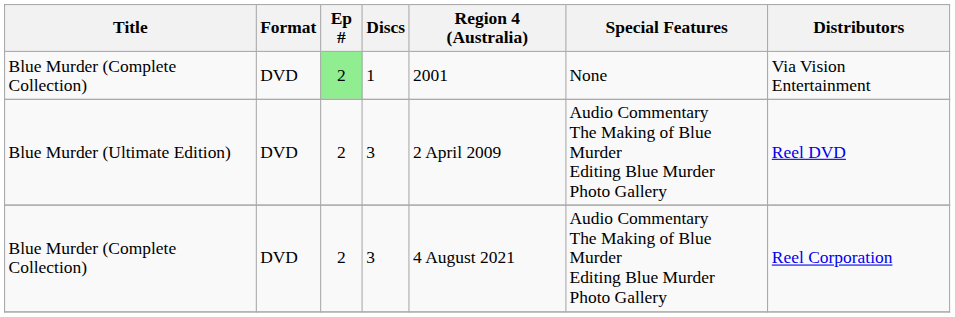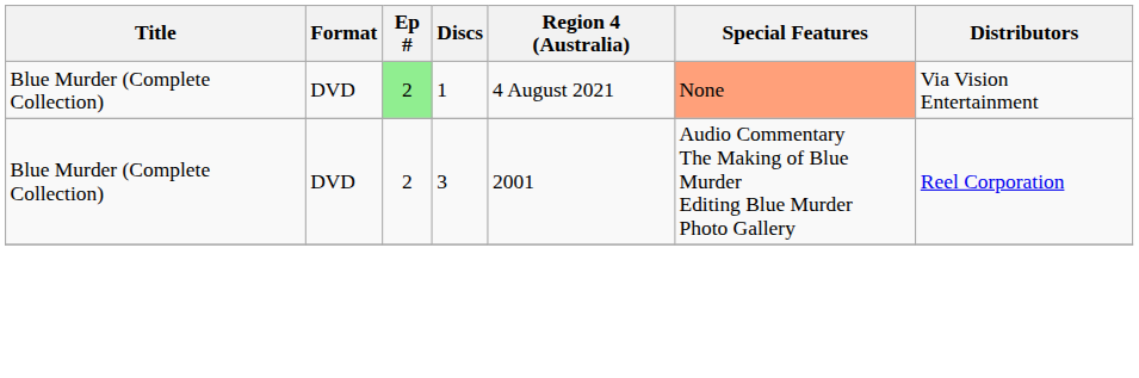Blue Murder (Complete Collection) / 1 | Region 4 (Australia): 2001 -> 4 August 2021
Blue Murder (Complete Collection) / 1 | Special Features: no background -> lightsalmon background
- row: Blue Murder (Ultimate Edition) | DVD | 2 | 3 | 2 April 2009 | Audio Commentary The Making of Blue Murder Editing Blue Murder Photo Gallery | Reel DVD
Blue Murder (Complete Collection) / 3 | Region 4 (Australia): 4 August 2021 -> 2001
